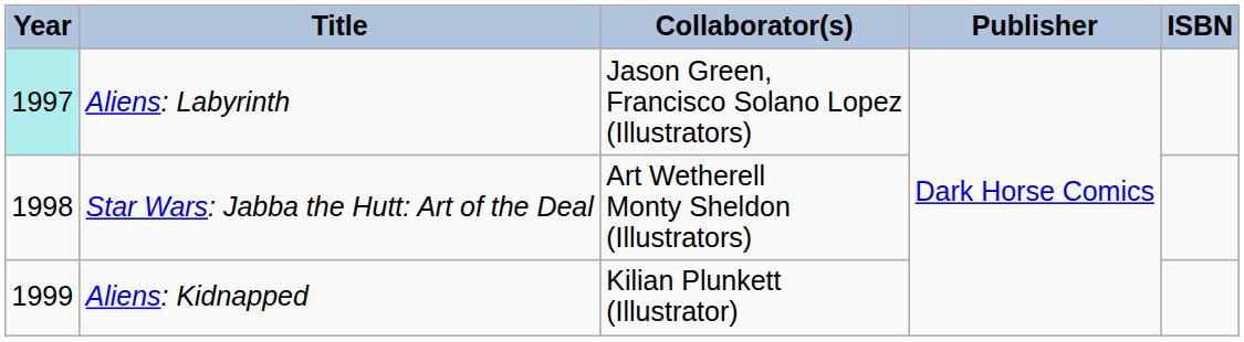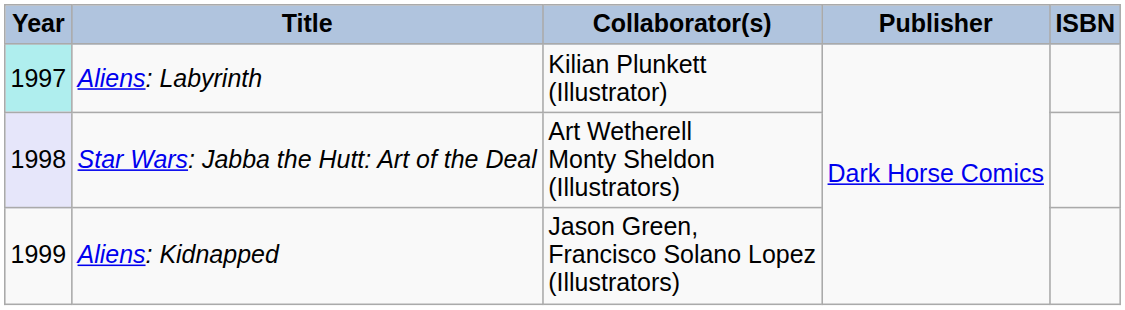Aliens: Labyrinth | Collaborator(s): Jason Green, Francisco Solano Lopez (Illustrators) -> Kilian Plunkett (Illustrator)
Star Wars: Jabba the Hutt: Art of the Deal | Year: no background -> lavender background
Aliens: Kidnapped | Collaborator(s): Kilian Plunkett (Illustrator) -> Jason Green, Francisco Solano Lopez (Illustrators)
